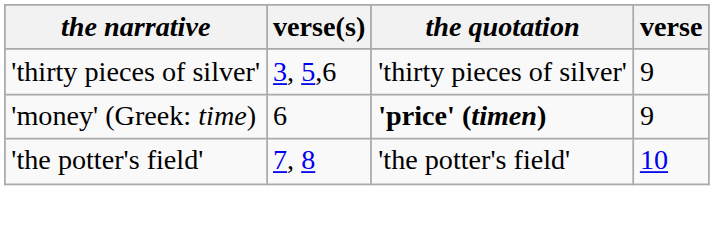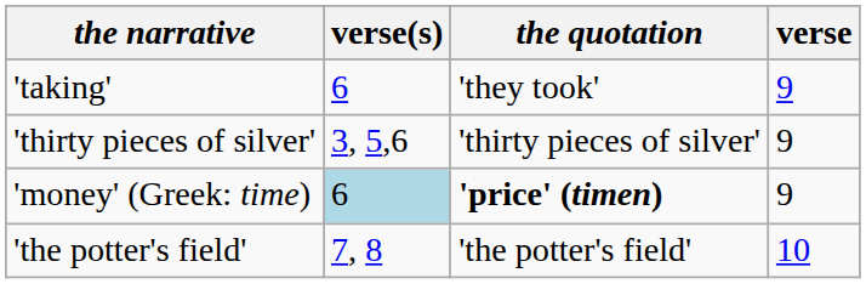+ row: 'taking' | 6 | 'they took' | 9
'money' (Greek: time) | verse(s): no background -> lightblue background
